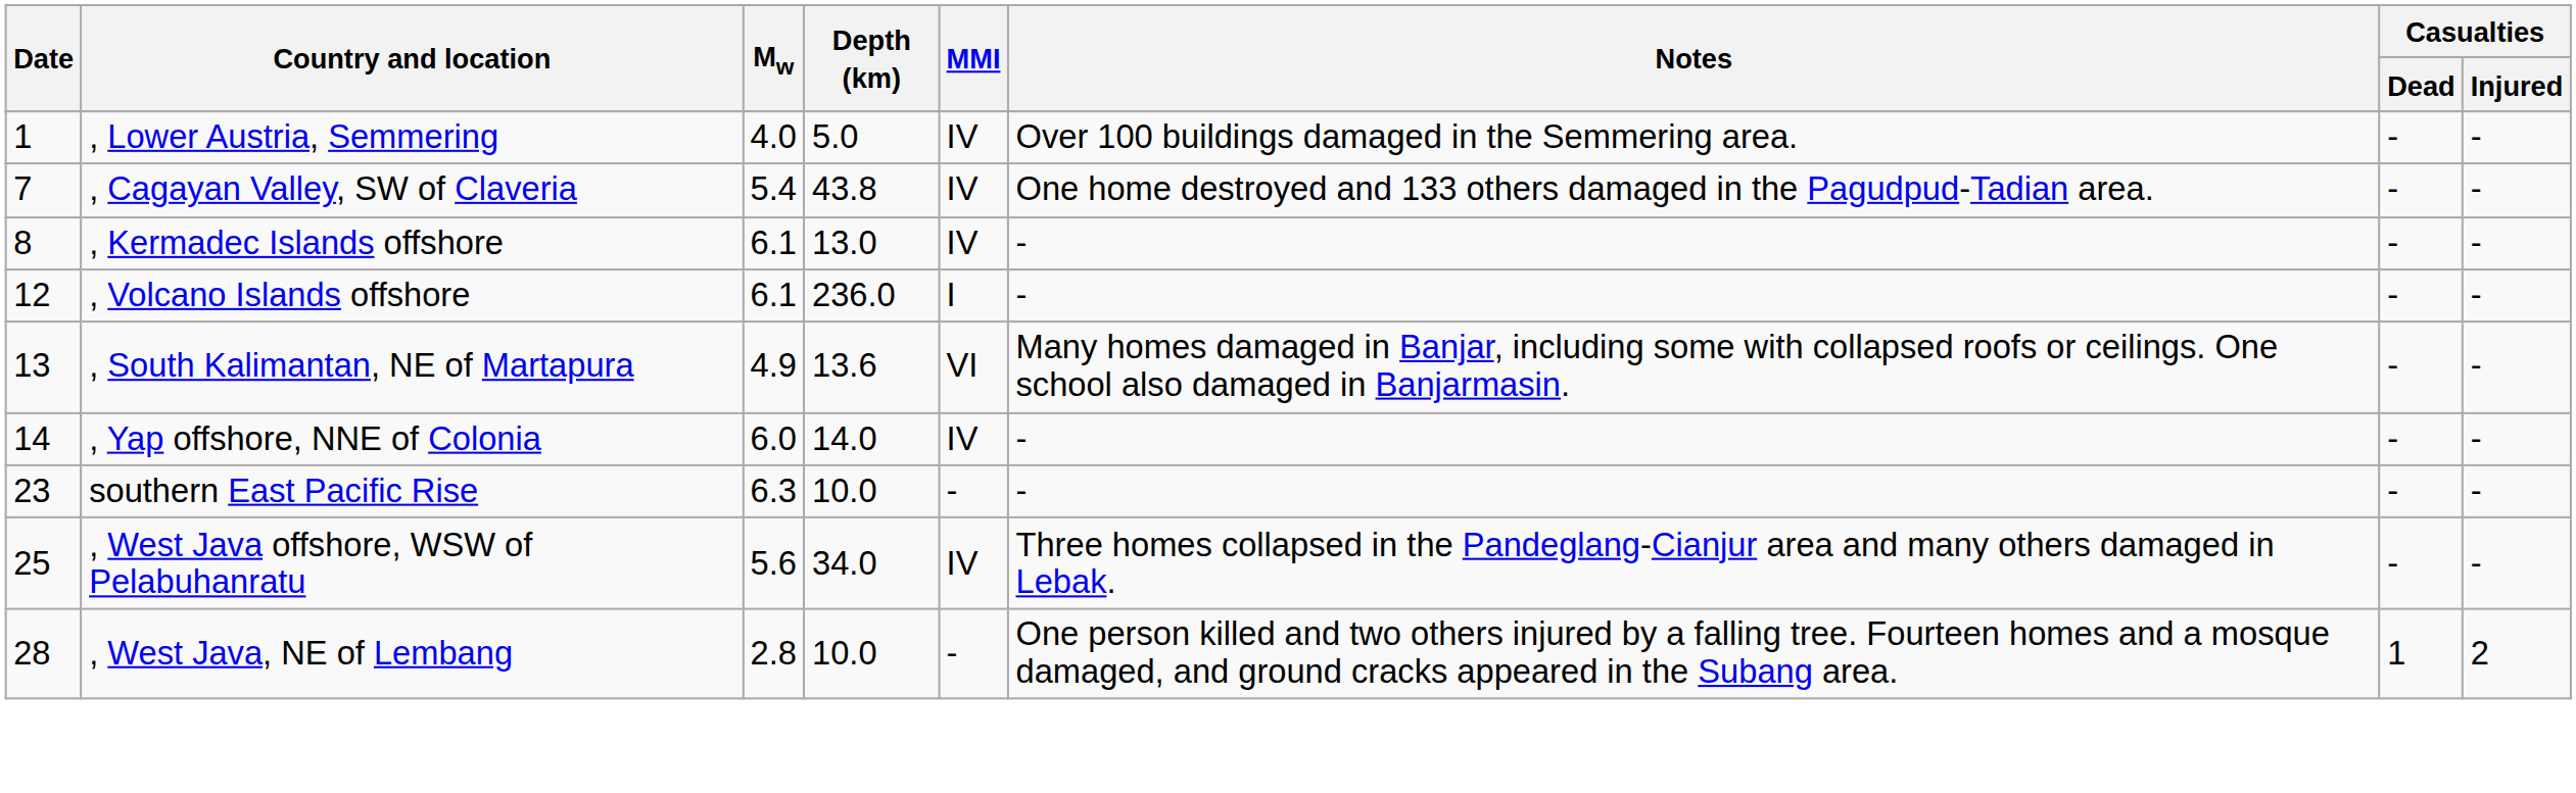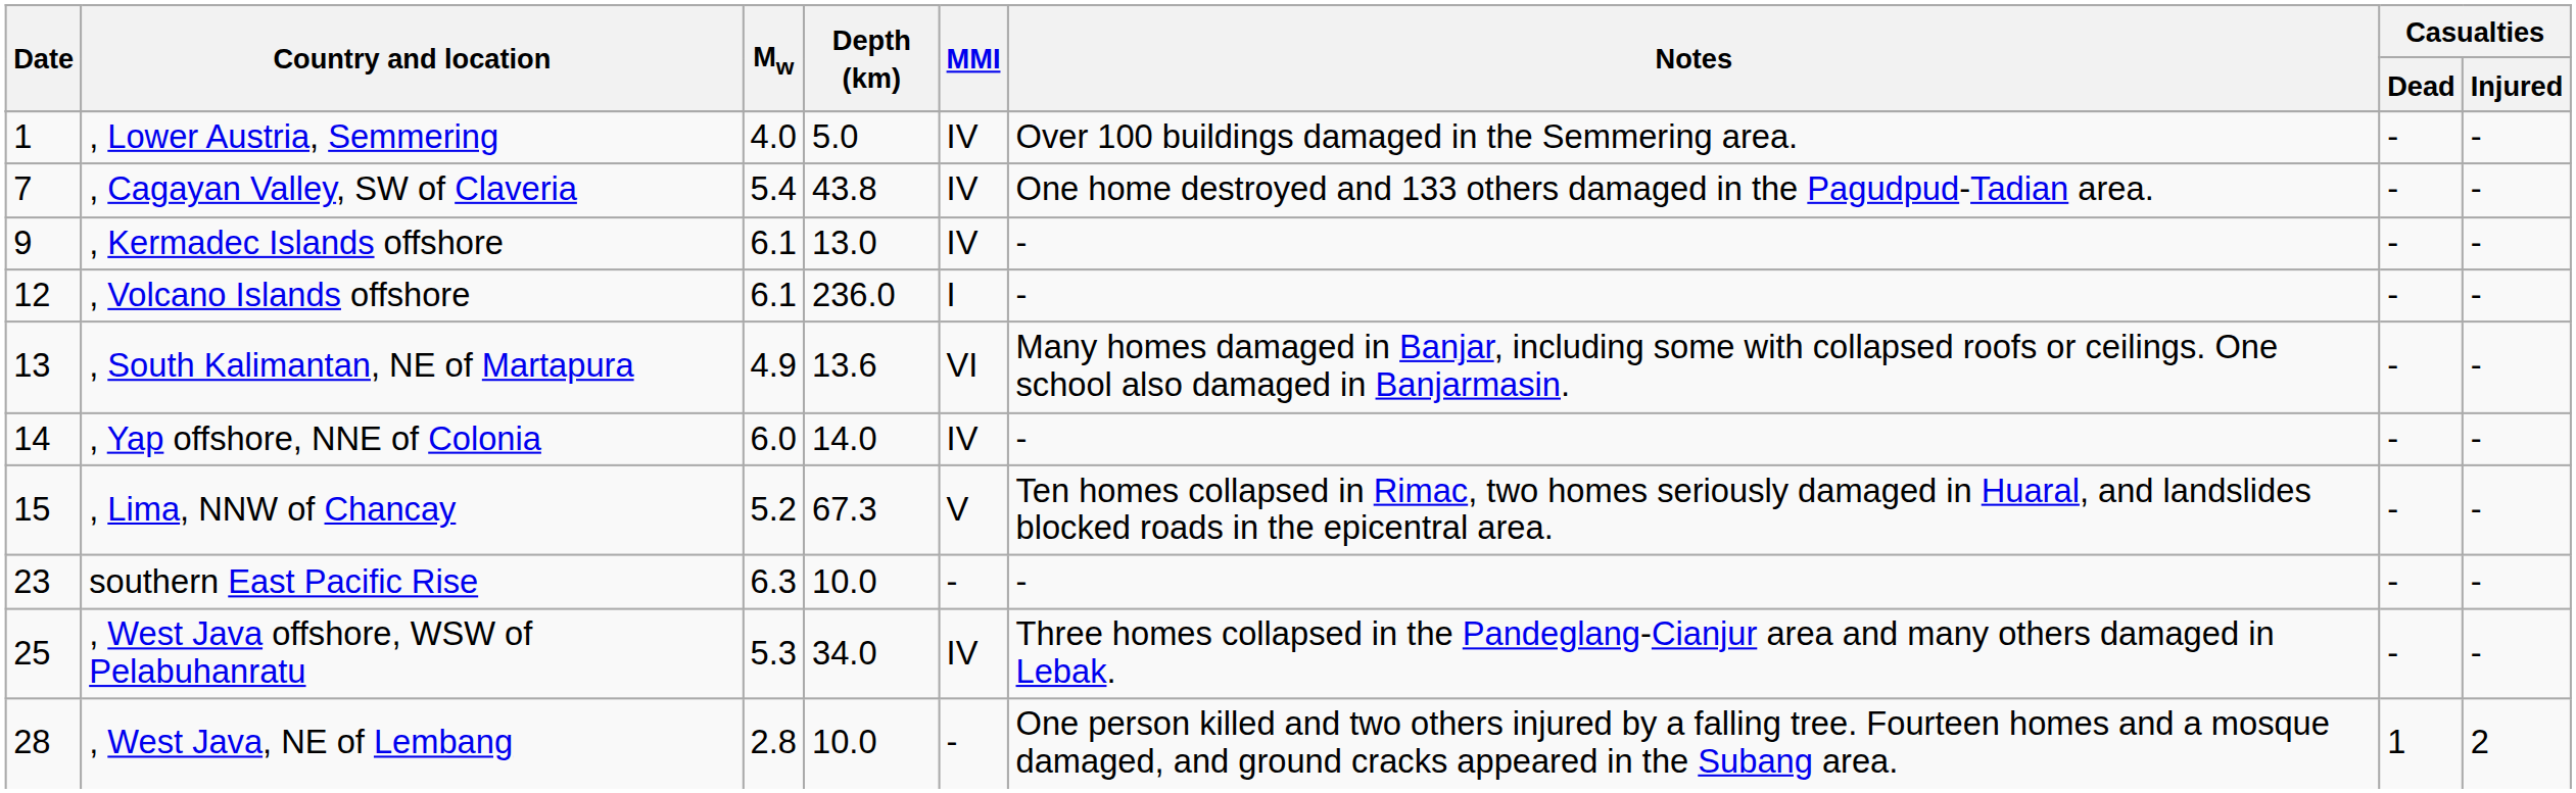, Kermadec Islands offshore | Date: 8 -> 9
+ row: 15 | , Lima, NNW of Chancay | 5.2 | 67.3 | V | Ten homes collapsed in Rimac, two homes seriously damaged in Huaral, and landslides blocked roads in the epicentral area. | - | -
, West Java offshore, WSW of Pelabuhanratu | Mw: 5.6 -> 5.3
